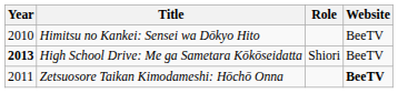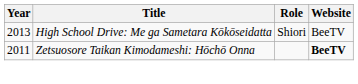- row: 2010 | Himitsu no Kankei: Sensei wa Dōkyo Hito | BeeTV
High School Drive: Me ga Sametara Kōkōseidatta | Year: bold -> normal
